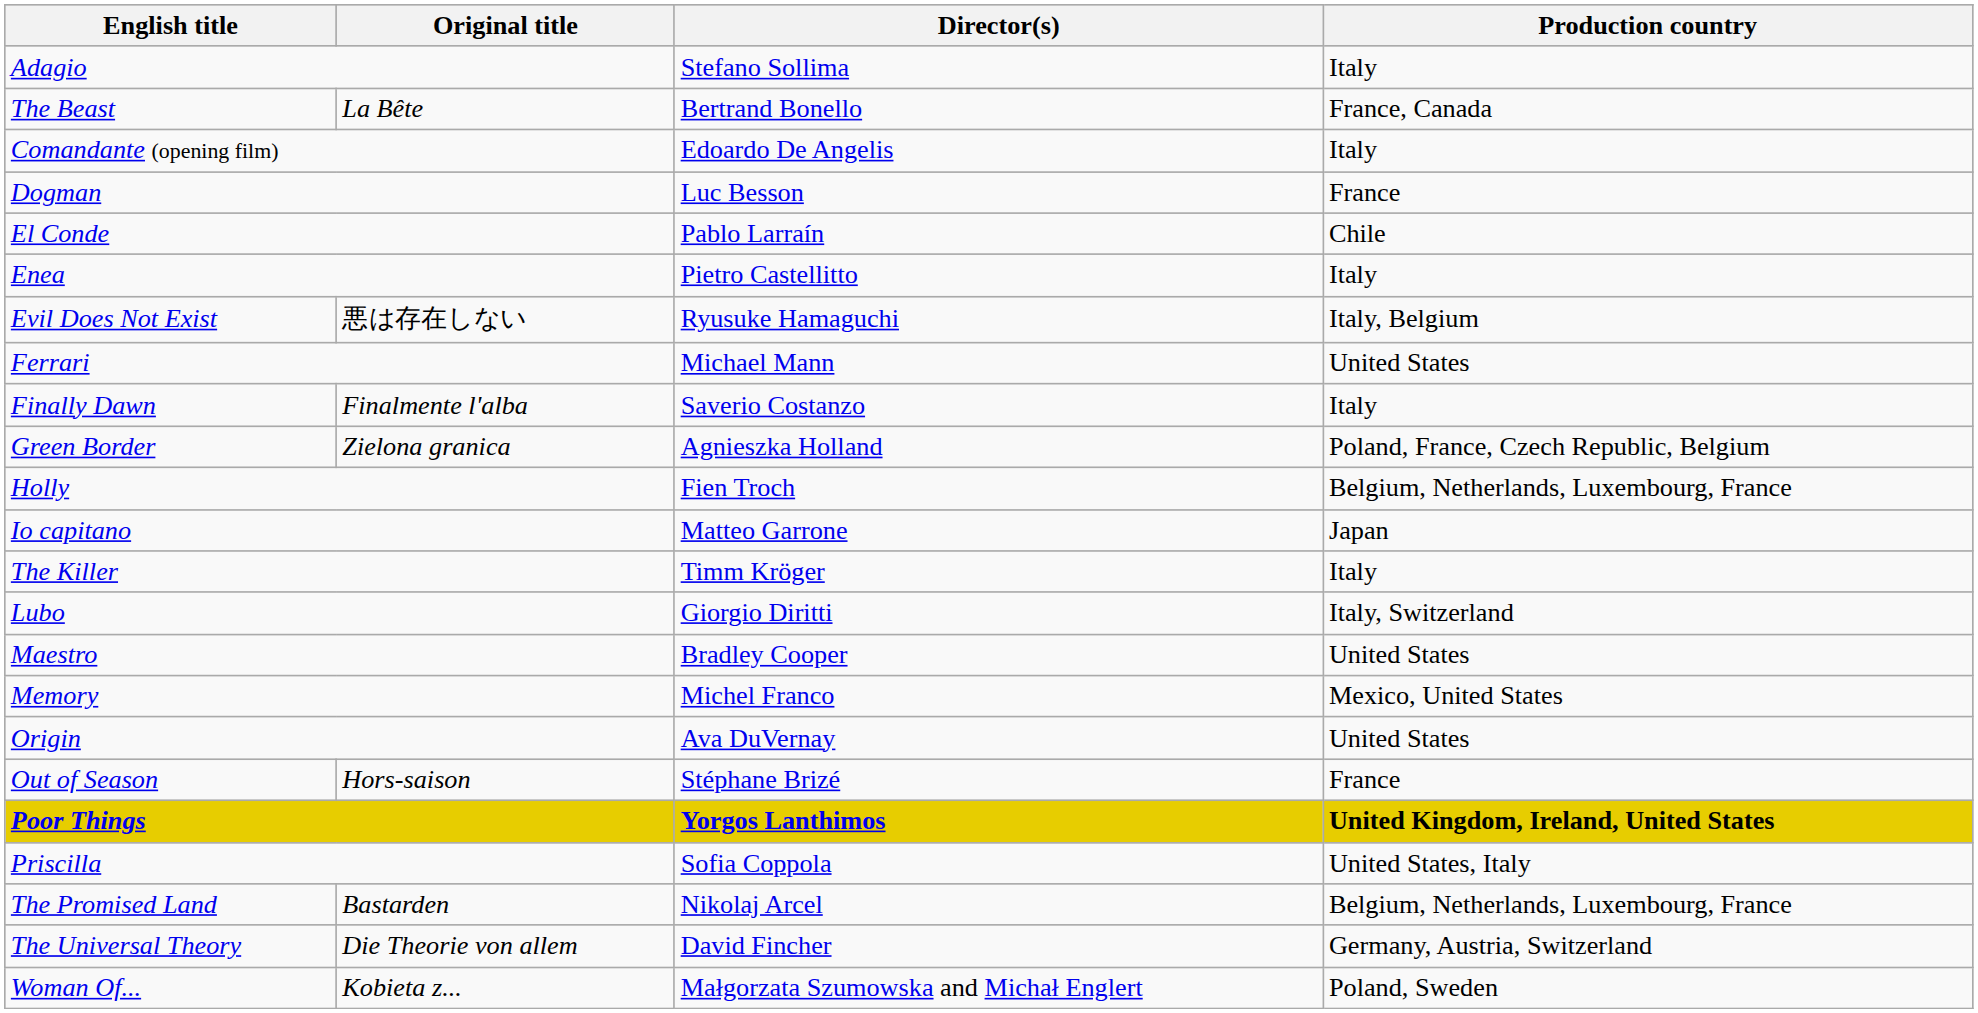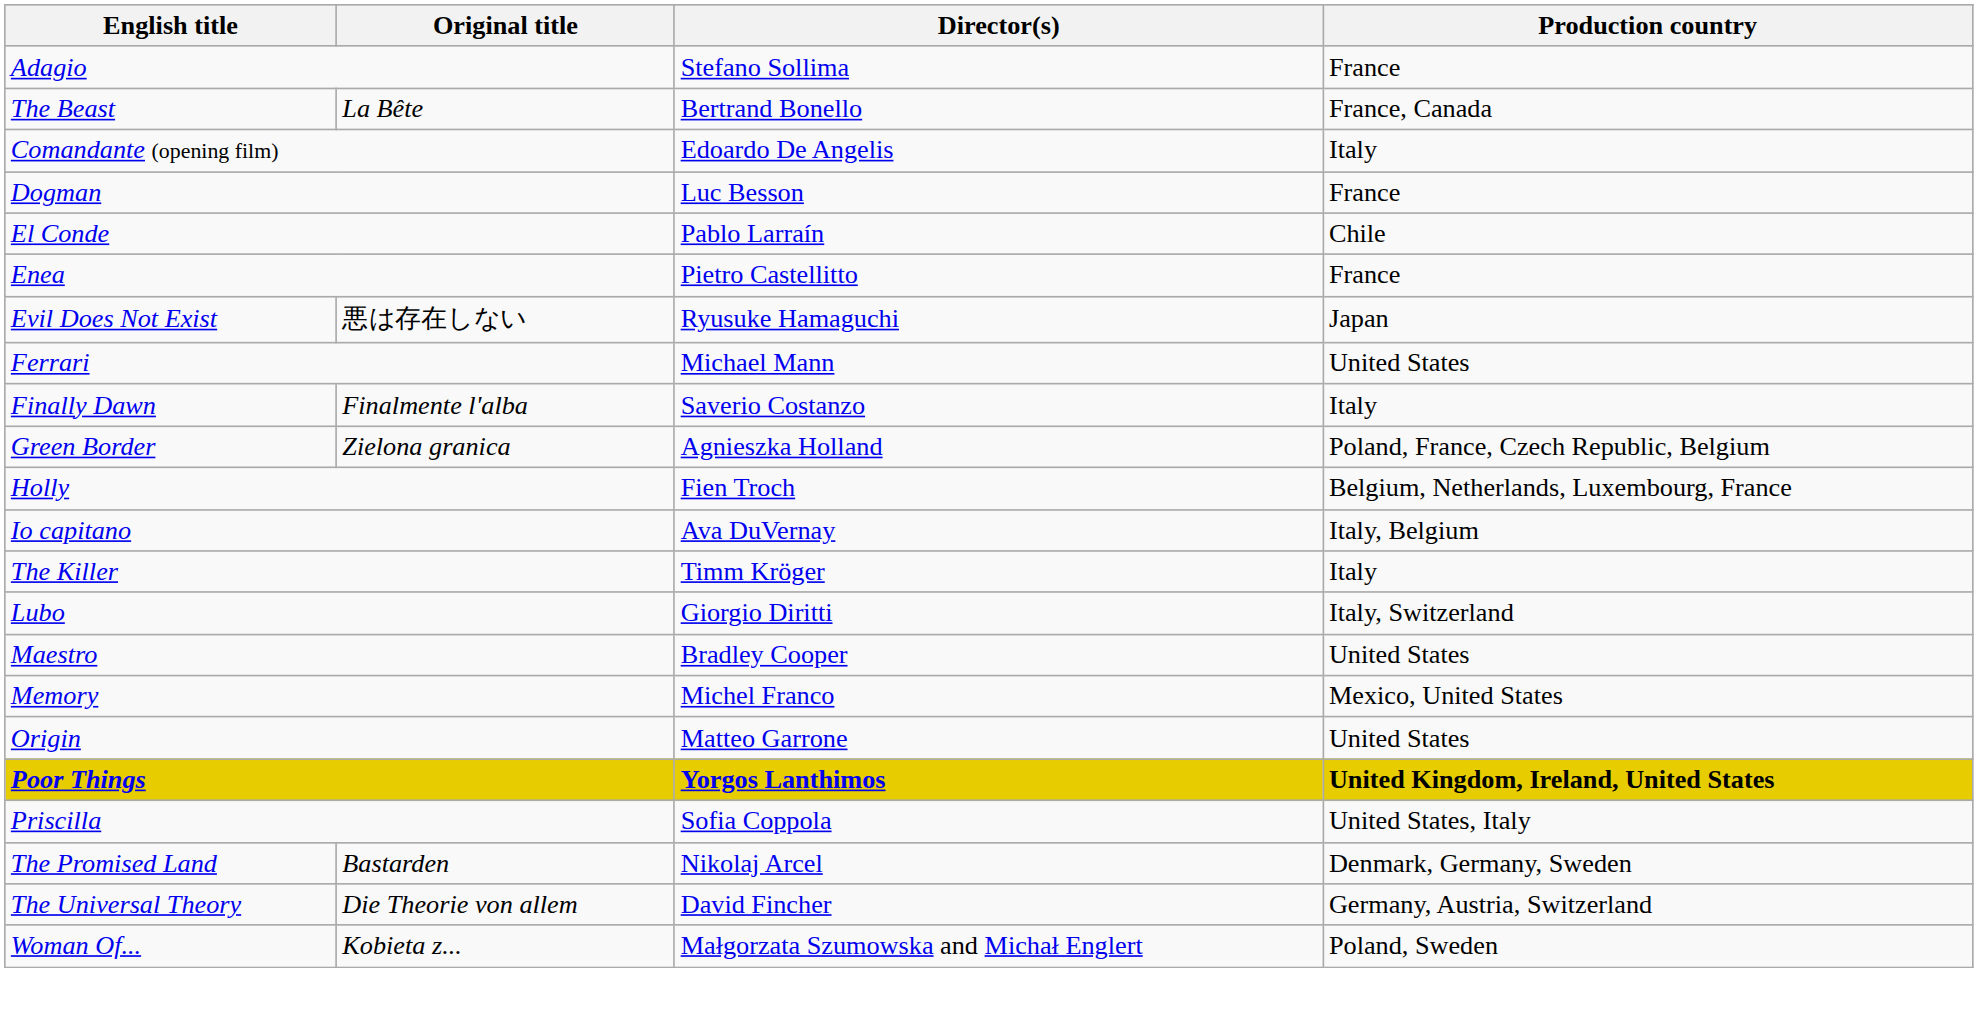Adagio | Production country: Italy -> France
Enea | Production country: Italy -> France
Evil Does Not Exist | Production country: Italy, Belgium -> Japan
Io capitano | Director(s): Matteo Garrone -> Ava DuVernay
Io capitano | Production country: Japan -> Italy, Belgium
Origin | Director(s): Ava DuVernay -> Matteo Garrone
- row: Out of Season | Hors-saison | Stéphane Brizé | France
The Promised Land | Production country: Belgium, Netherlands, Luxembourg, France -> Denmark, Germany, Sweden
